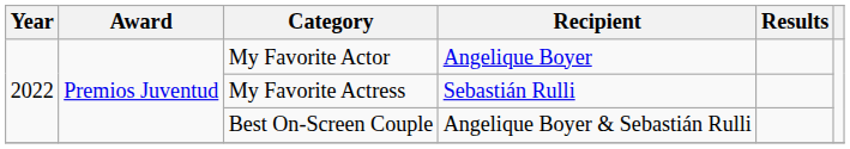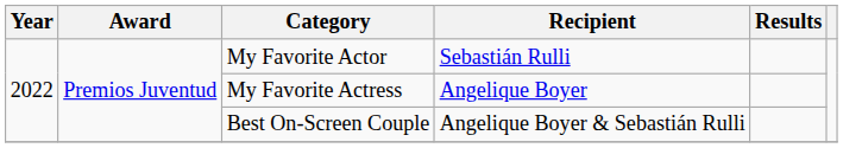My Favorite Actor | Recipient: Angelique Boyer -> Sebastián Rulli
My Favorite Actress | Recipient: Sebastián Rulli -> Angelique Boyer
